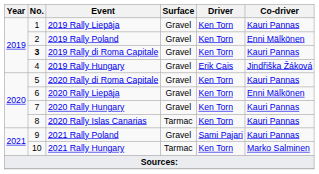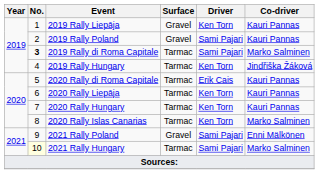2019 Rally Poland | Driver: Ken Torn -> Sami Pajari
2019 Rally Poland | Co-driver: Enni Mälkönen -> Kauri Pannas
2019 Rally di Roma Capitale | Surface: Gravel -> Tarmac
2019 Rally di Roma Capitale | Driver: Ken Torn -> Sami Pajari
2019 Rally di Roma Capitale | Co-driver: Kauri Pannas -> Marko Salminen
2019 Rally Hungary | Surface: Gravel -> Tarmac
2019 Rally Hungary | Driver: Erik Cais -> Ken Torn
2020 Rally di Roma Capitale | Surface: Gravel -> Tarmac
2020 Rally di Roma Capitale | Driver: Ken Torn -> Erik Cais
2020 Rally Liepāja | Surface: Gravel -> Tarmac
2020 Rally Liepāja | Co-driver: Enni Mälkönen -> Kauri Pannas
2020 Rally Hungary | Surface: Gravel -> Tarmac
2020 Rally Islas Canarias | Co-driver: Kauri Pannas -> Marko Salminen
2021 Rally Poland | Co-driver: Kauri Pannas -> Enni Mälkönen
2021 Rally Hungary | No.: no background -> lightyellow background
2021 Rally Hungary | Driver: Ken Torn -> Sami Pajari
